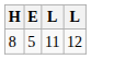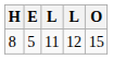+ column: O | 15
